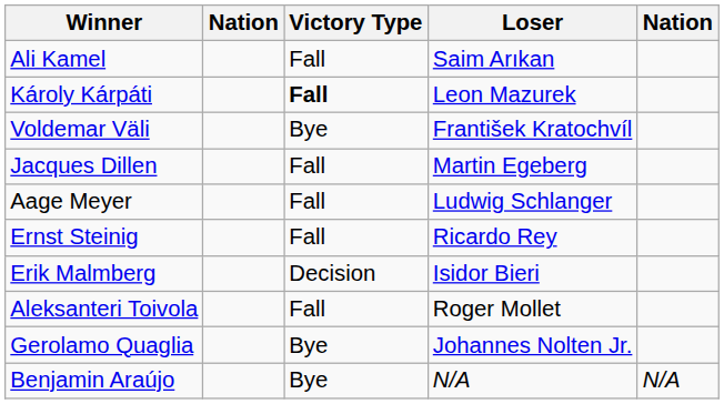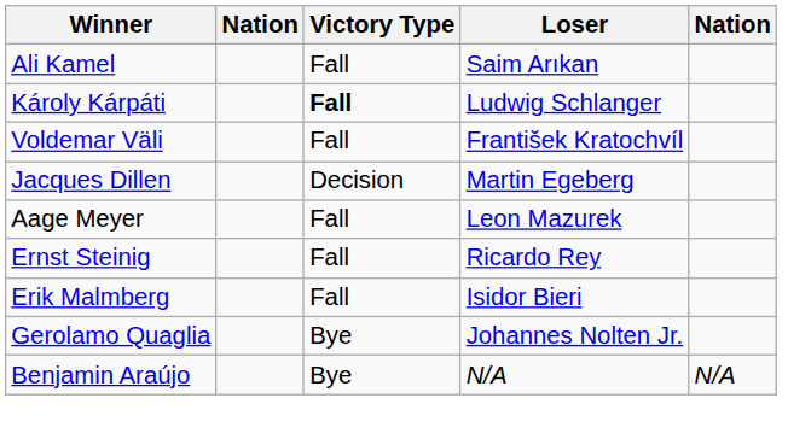Károly Kárpáti | Loser: Leon Mazurek -> Ludwig Schlanger
Voldemar Väli | Victory Type: Bye -> Fall
Jacques Dillen | Victory Type: Fall -> Decision
Aage Meyer | Loser: Ludwig Schlanger -> Leon Mazurek
Erik Malmberg | Victory Type: Decision -> Fall
- row: Aleksanteri Toivola | Fall | Roger Mollet
